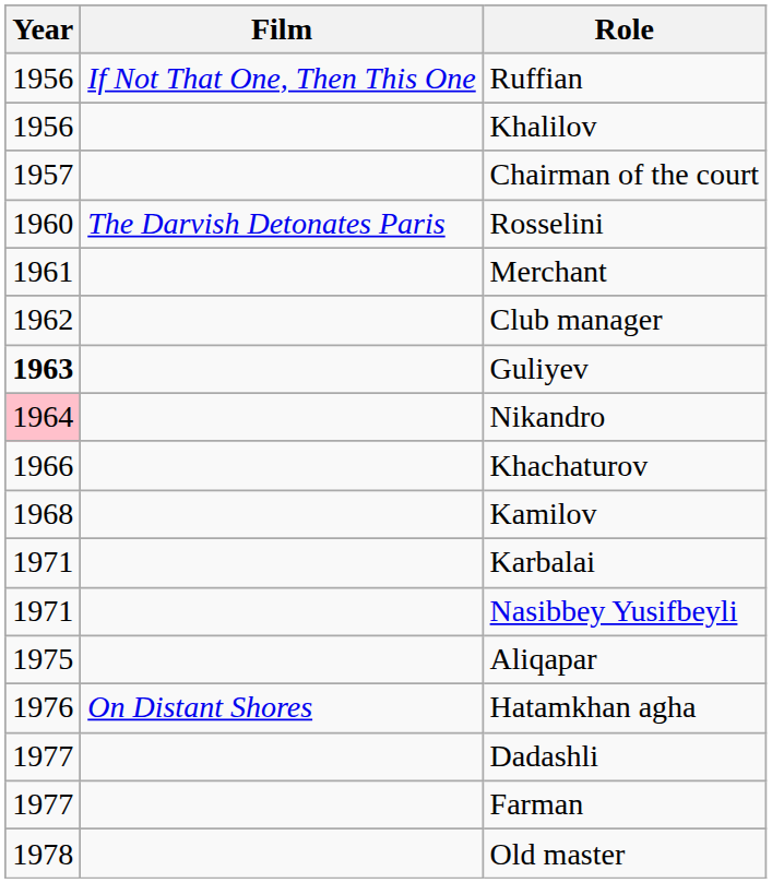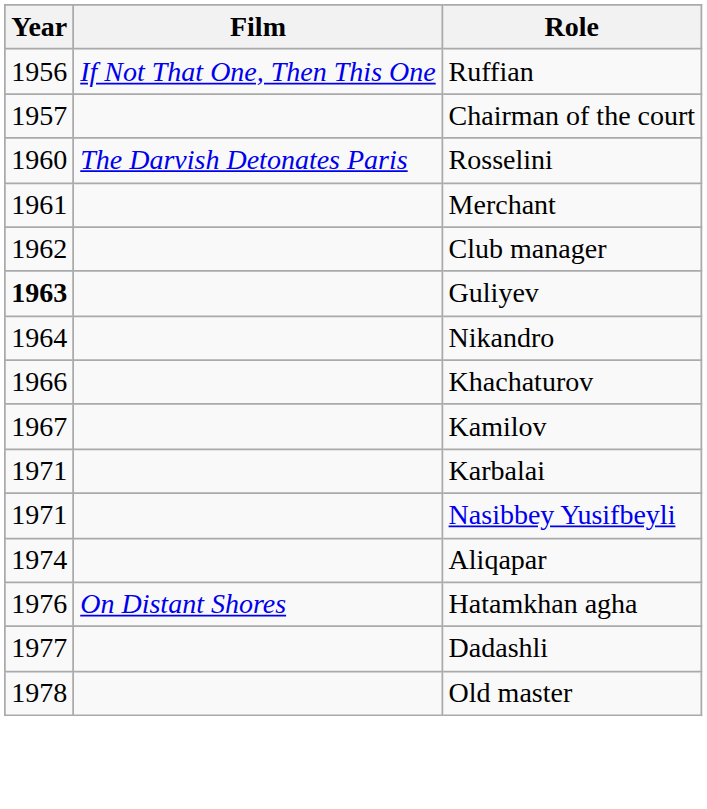- row: 1956 | Khalilov
Nikandro | Year: pink background -> no background
Kamilov | Year: 1968 -> 1967
Aliqapar | Year: 1975 -> 1974
- row: 1977 | Farman
